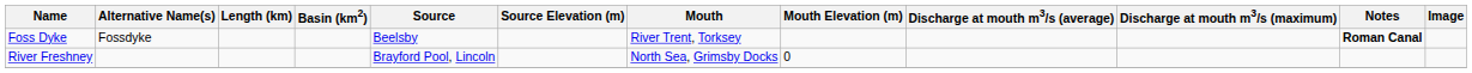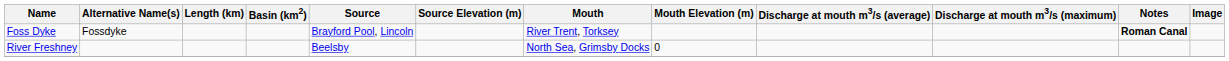Foss Dyke | Source: Beelsby -> Brayford Pool, Lincoln
River Freshney | Source: Brayford Pool, Lincoln -> Beelsby
